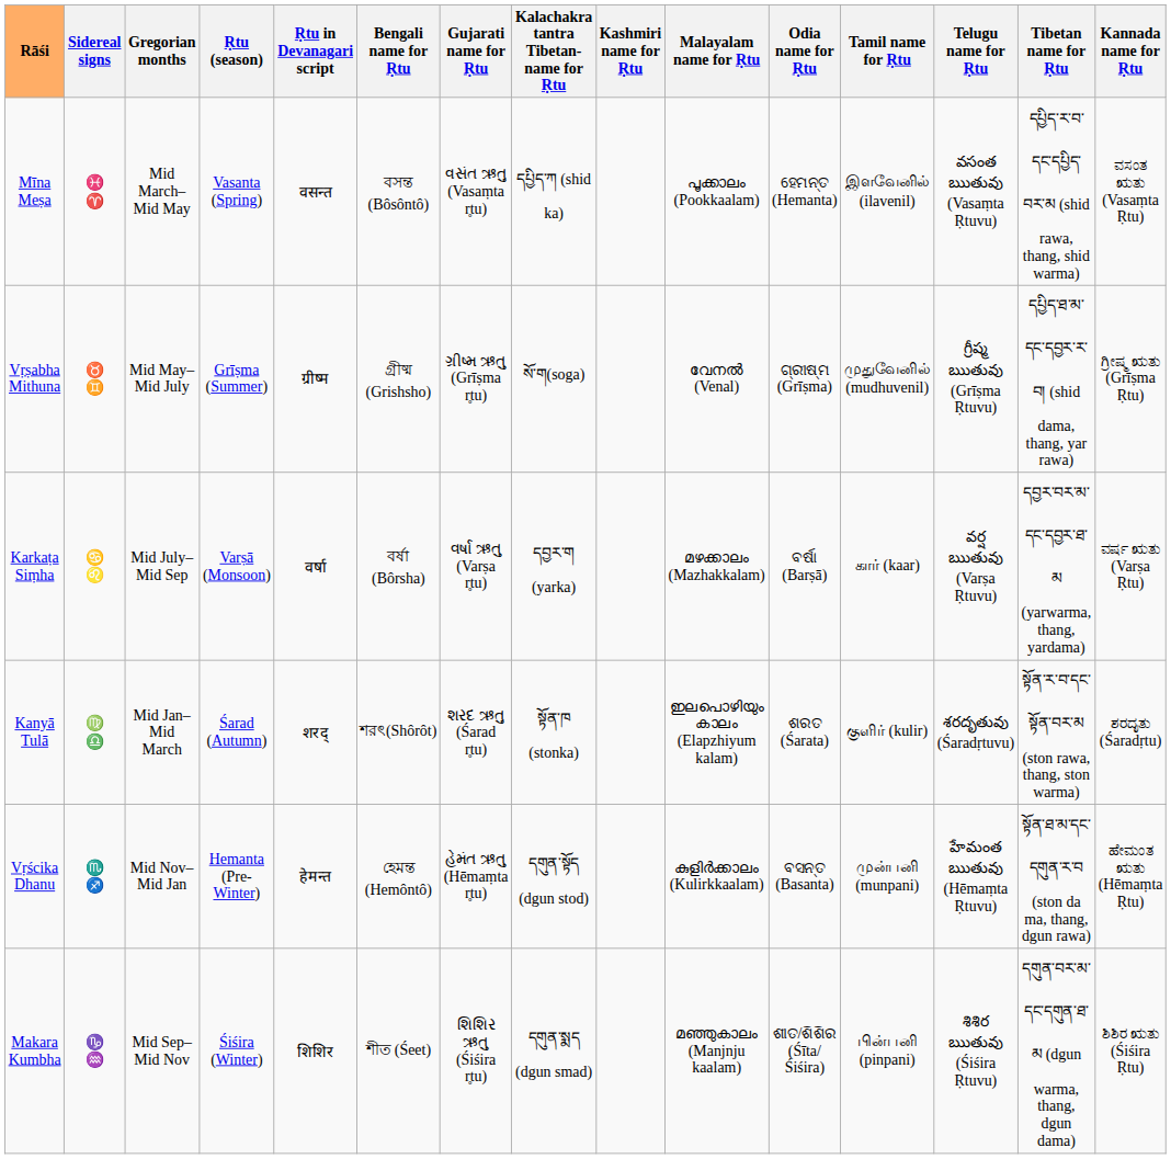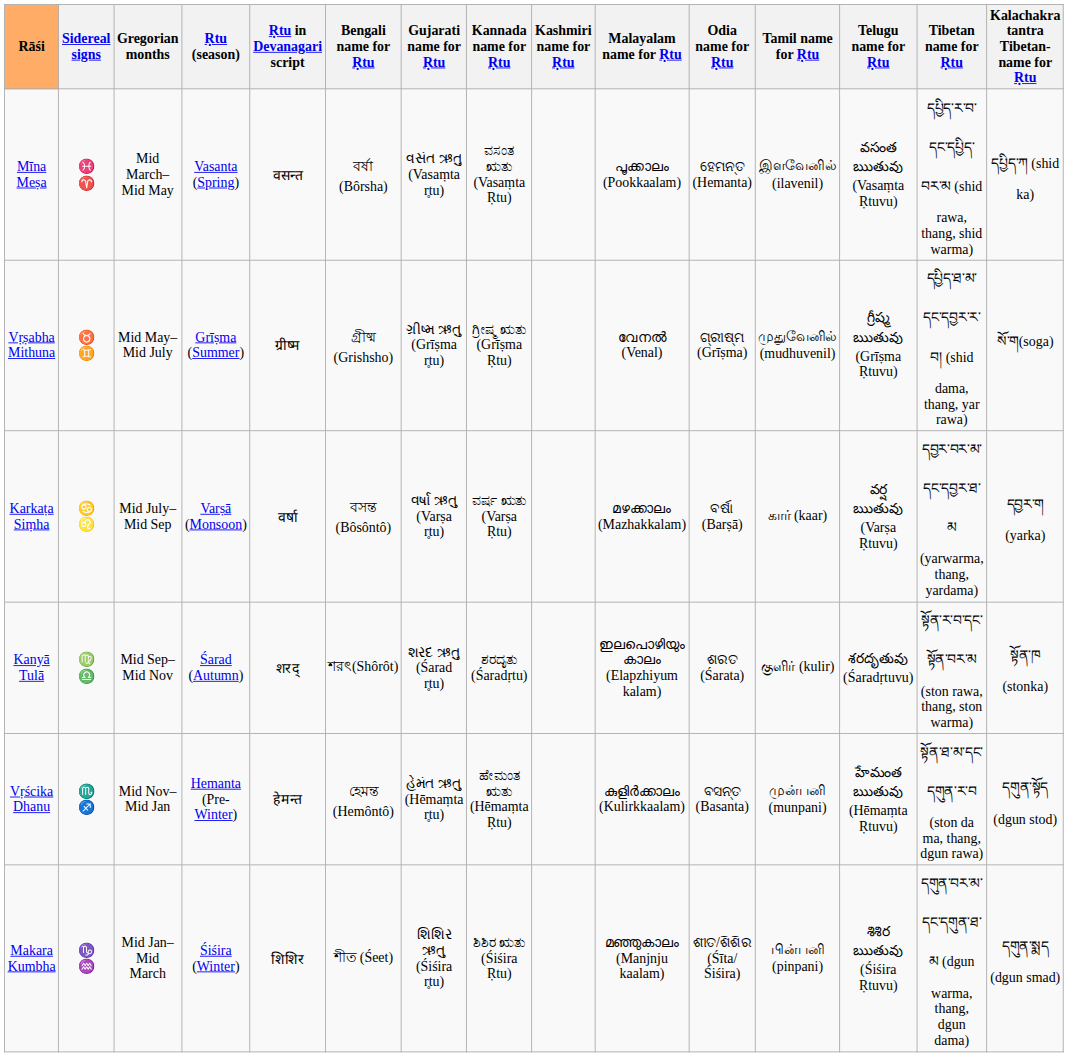columns swapped: Kannada name for Ṛtu <-> Kalachakra tantra Tibetan-name for Ṛtu
Mīna Meṣa | Bengali name for Ṛtu: বসন্ত (Bôsôntô) -> বর্ষা (Bôrsha)
Karkaṭa Siṃha | Bengali name for Ṛtu: বর্ষা (Bôrsha) -> বসন্ত (Bôsôntô)
Kanyā Tulā | Gregorian months: Mid Jan– Mid March -> Mid Sep– Mid Nov
Makara Kumbha | Gregorian months: Mid Sep– Mid Nov -> Mid Jan– Mid March
